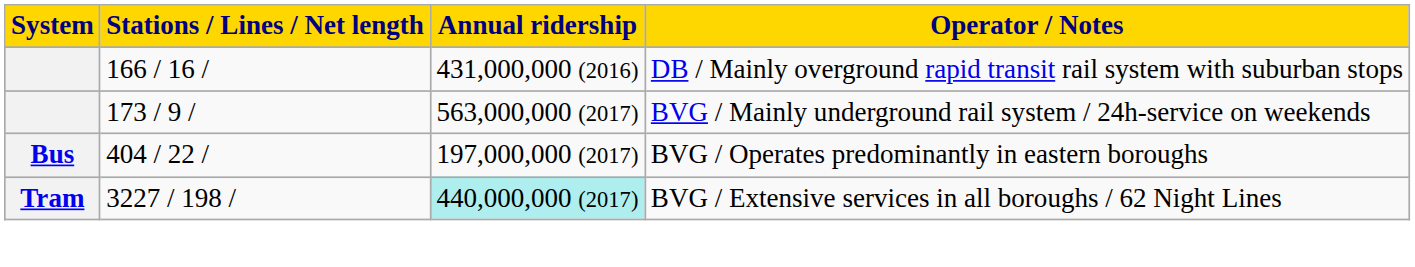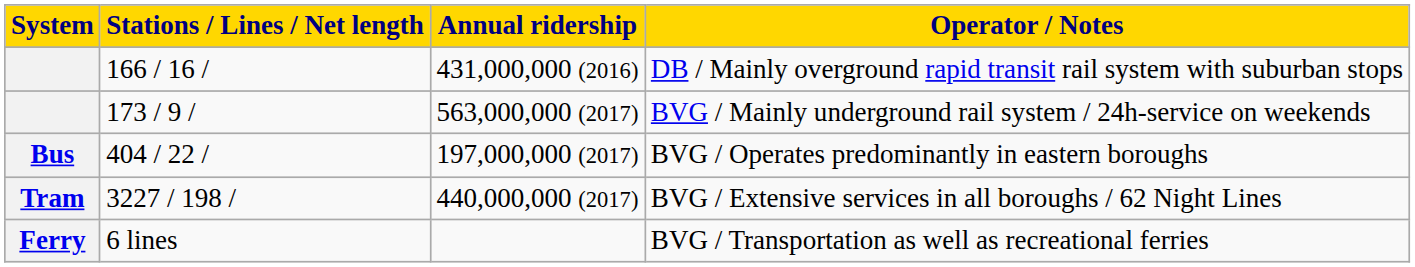BVG / Extensive services in all boroughs / 62 Night Lines | Annual ridership: paleturquoise background -> no background
+ row: Ferry | 6 lines | BVG / Transportation as well as recreational ferries
